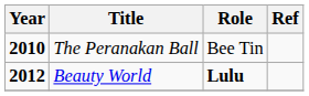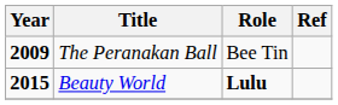The Peranakan Ball | Year: 2010 -> 2009
Beauty World | Year: 2012 -> 2015
